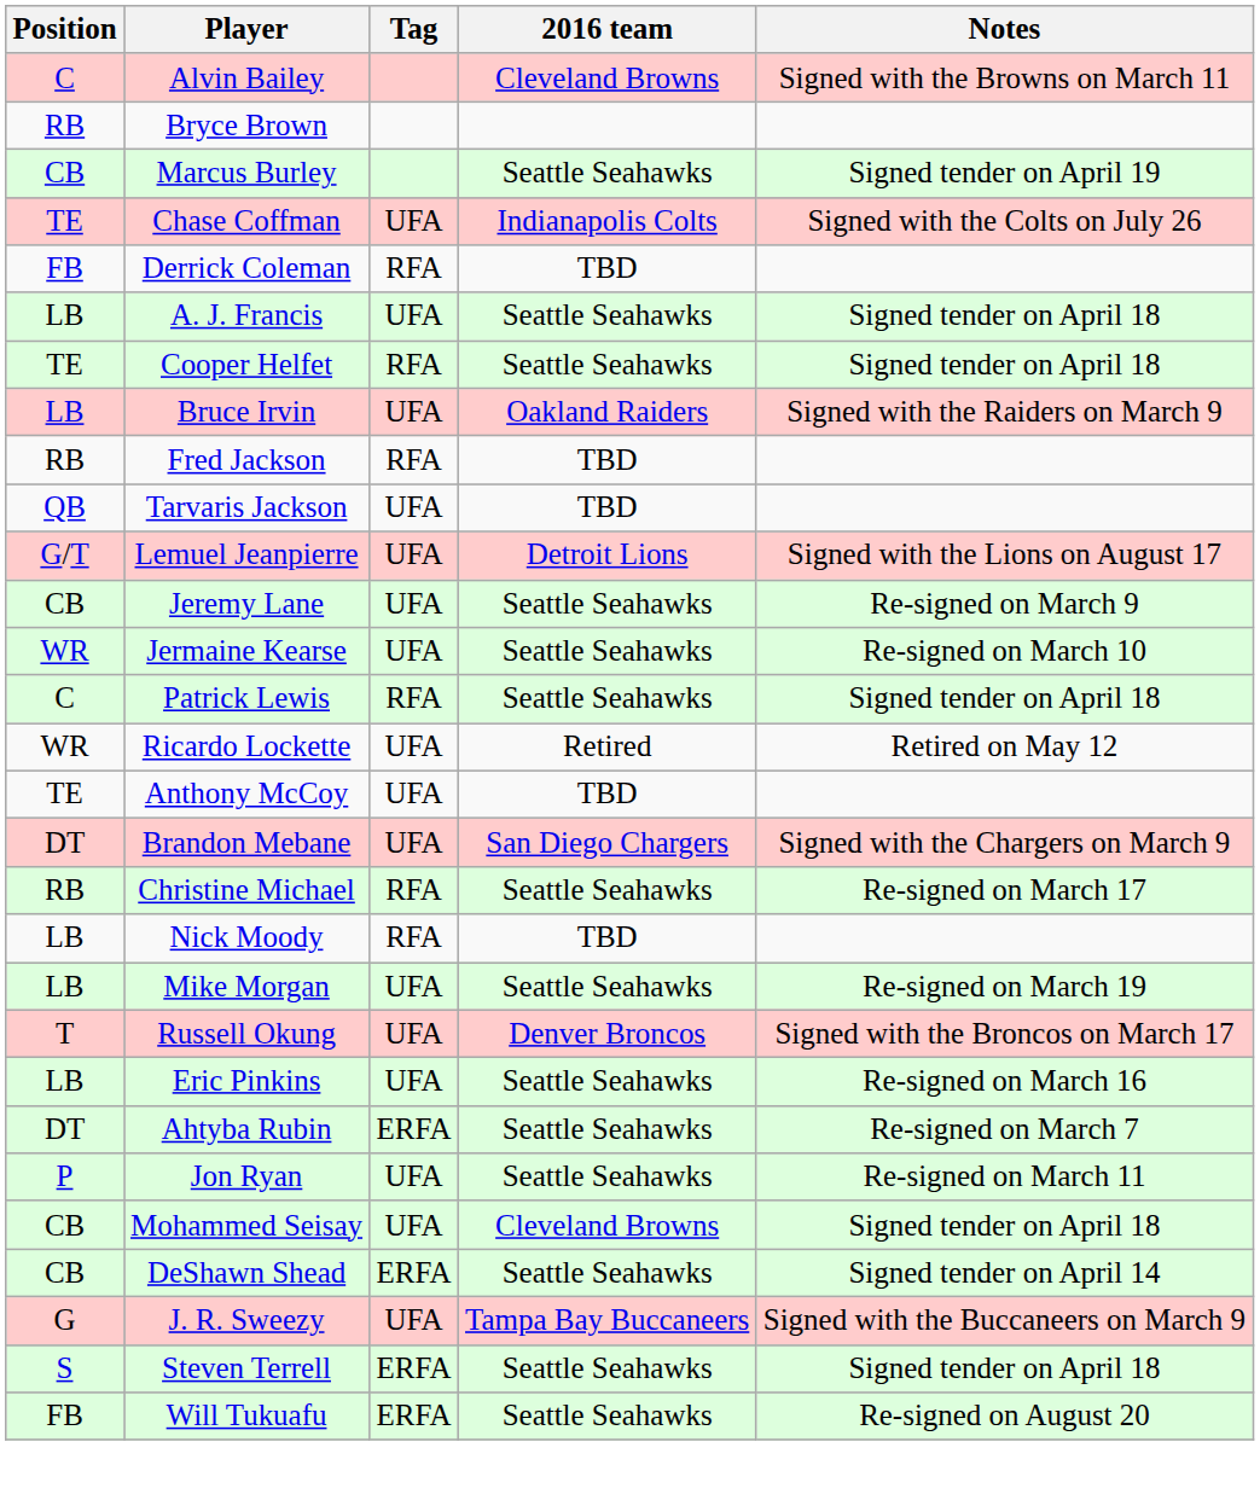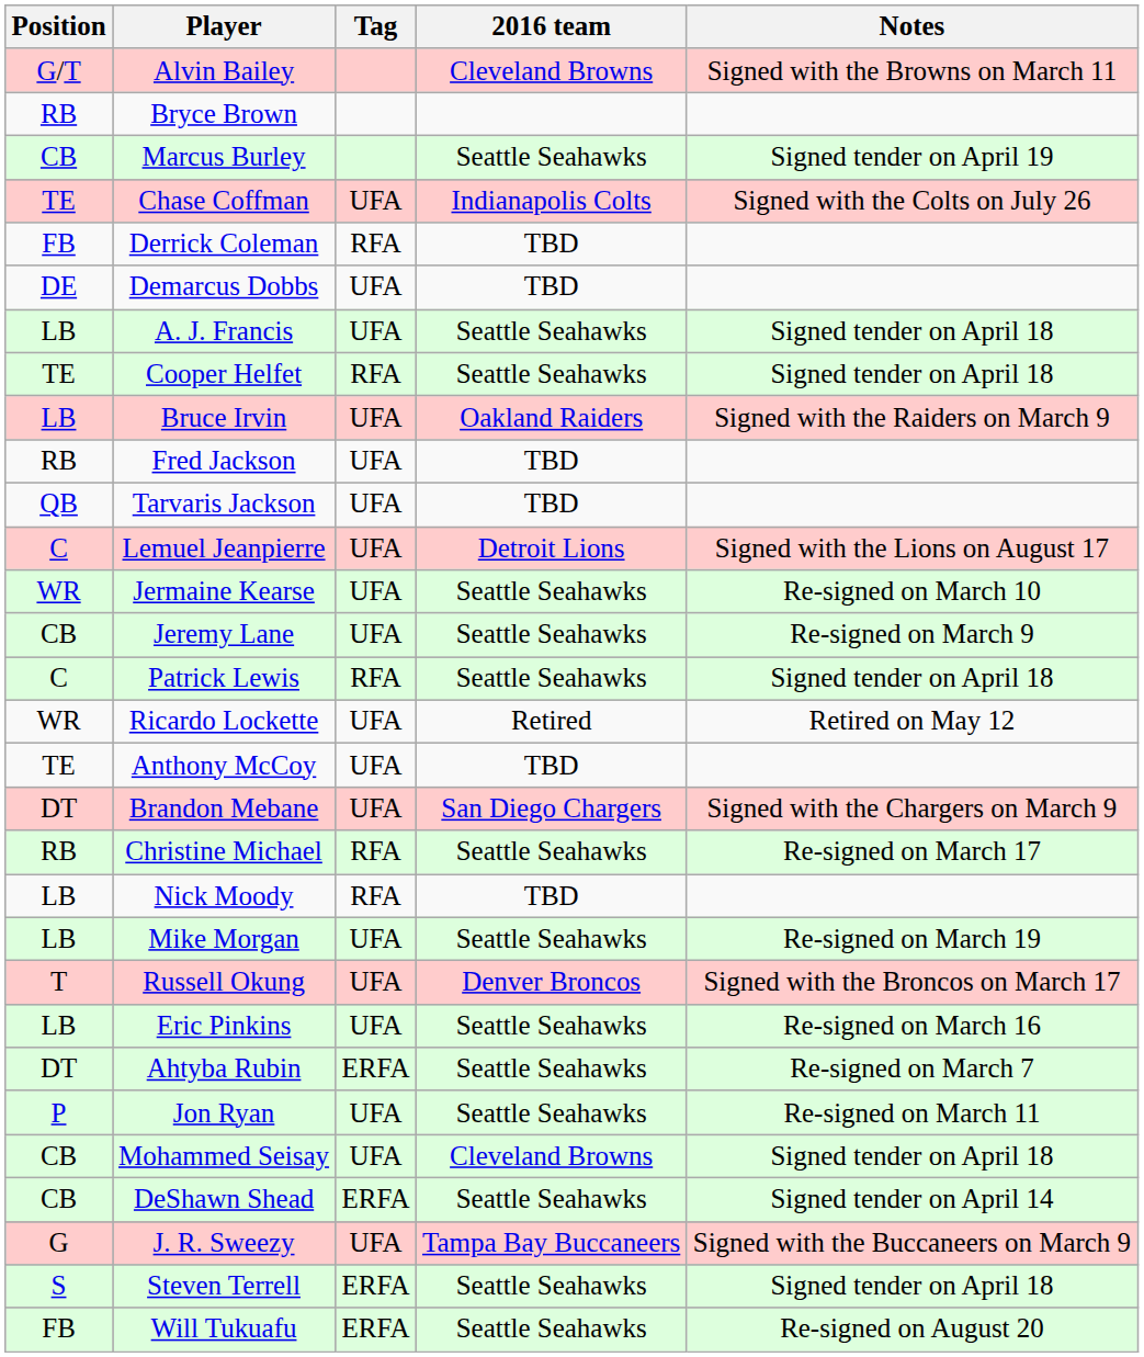Alvin Bailey | Position: C -> G/T
+ row: DE | Demarcus Dobbs | UFA | TBD
Fred Jackson | Tag: RFA -> UFA
Lemuel Jeanpierre | Position: G/T -> C
rows swapped: Jermaine Kearse <-> Jeremy Lane
